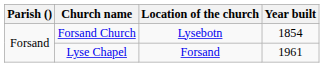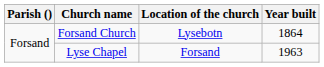Forsand Church | Year built: 1854 -> 1864
Lyse Chapel | Year built: 1961 -> 1963
